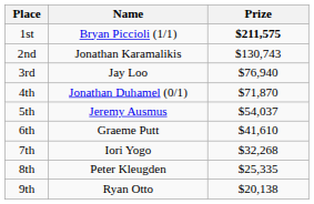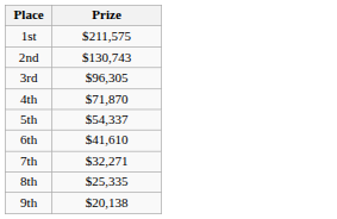- column: Name | Bryan Piccioli (1/1) | Jonathan Karamalikis | Jay Loo | Jonathan Duhamel (0/1) | Jeremy Ausmus | Graeme Putt | Iori Yogo | Peter Kleugden | Ryan Otto
1st | Prize: bold -> normal
3rd | Prize: $76,940 -> $96,305
5th | Prize: $54,037 -> $54,337
7th | Prize: $32,268 -> $32,271
